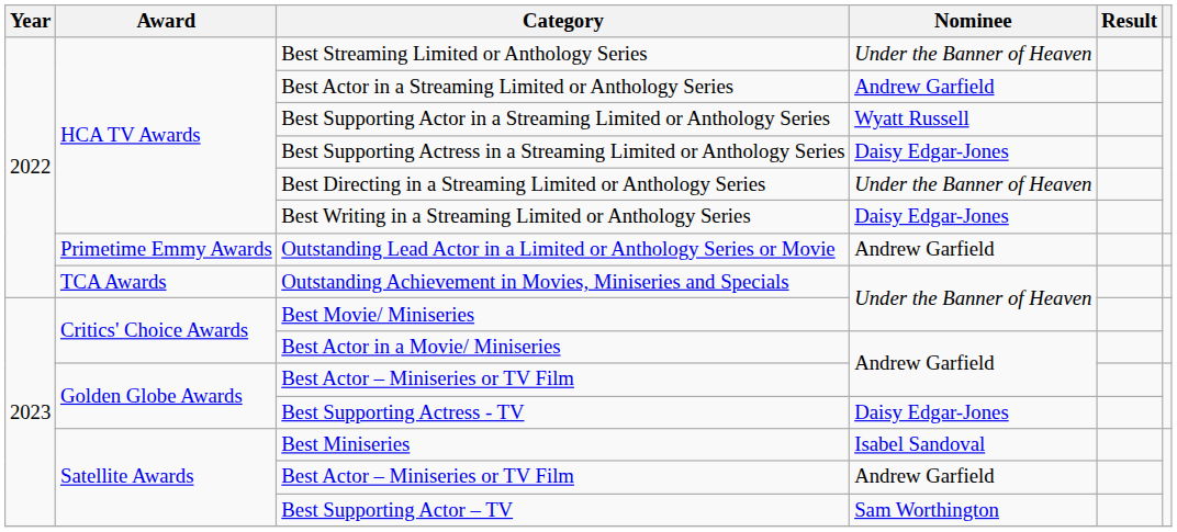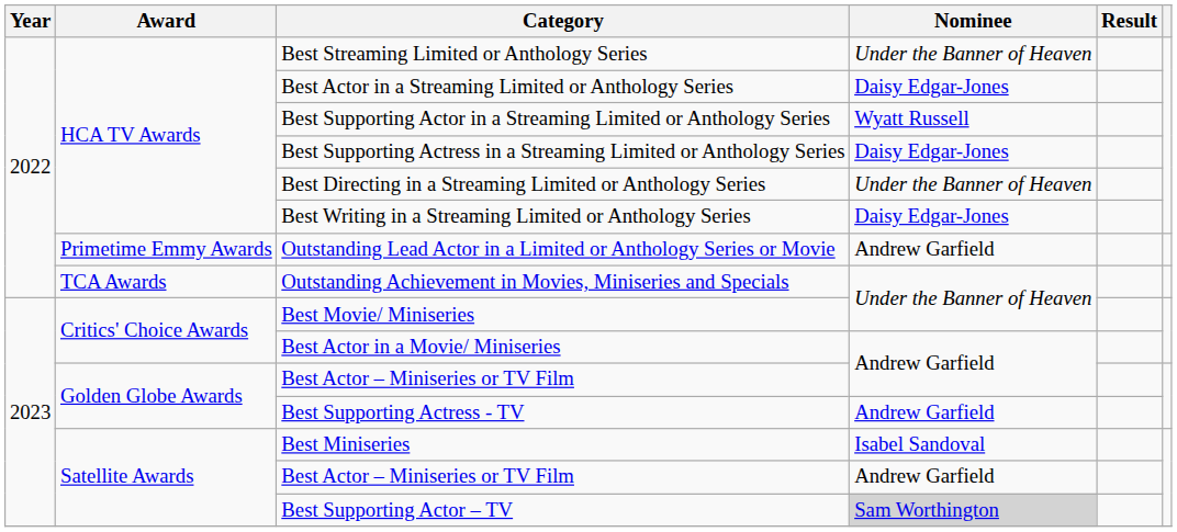Best Actor in a Streaming Limited or Anthology Series | Nominee: Andrew Garfield -> Daisy Edgar-Jones
Best Supporting Actress - TV | Nominee: Daisy Edgar-Jones -> Andrew Garfield
Best Supporting Actor – TV | Nominee: no background -> lightgrey background
